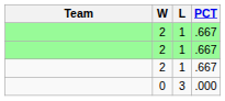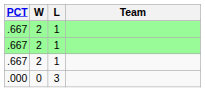columns swapped: Team <-> PCT
